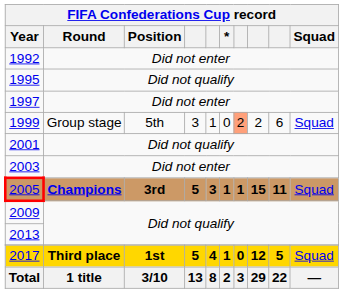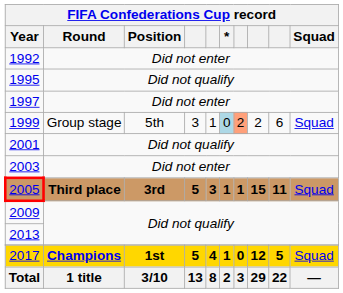1999 | *: no background -> lightblue background
2005 | Round: Champions -> Third place
2017 | Round: Third place -> Champions
